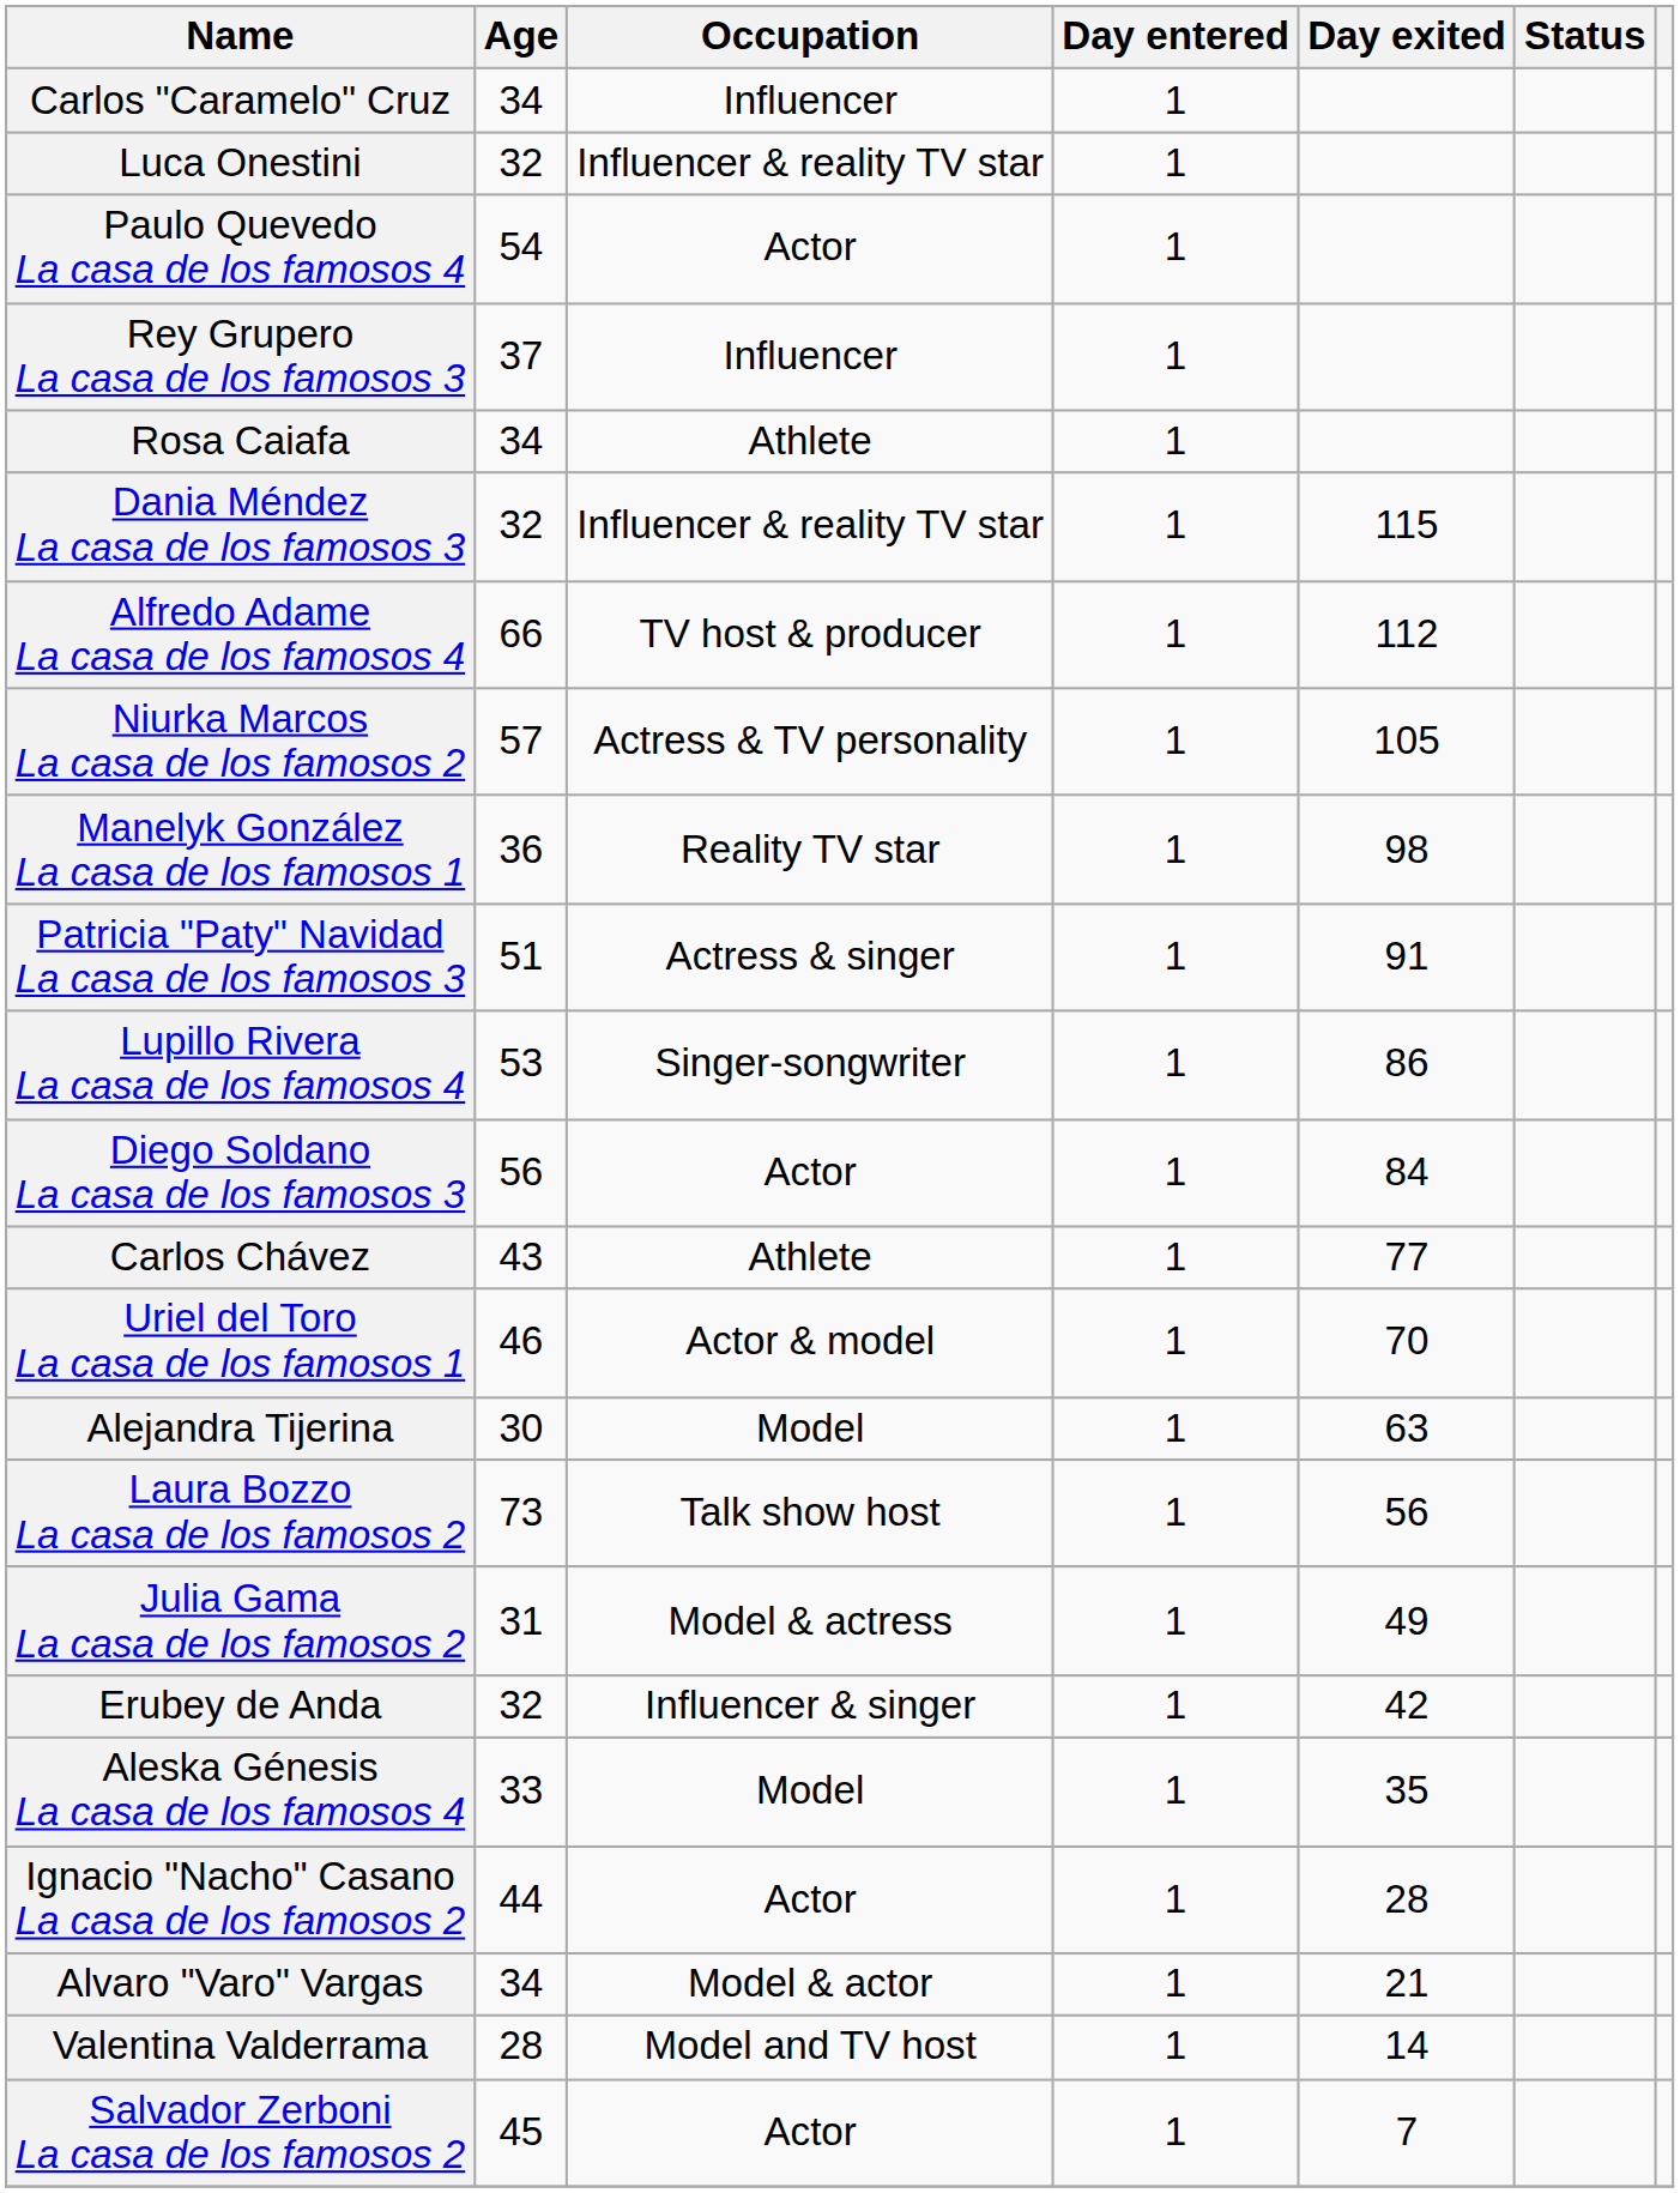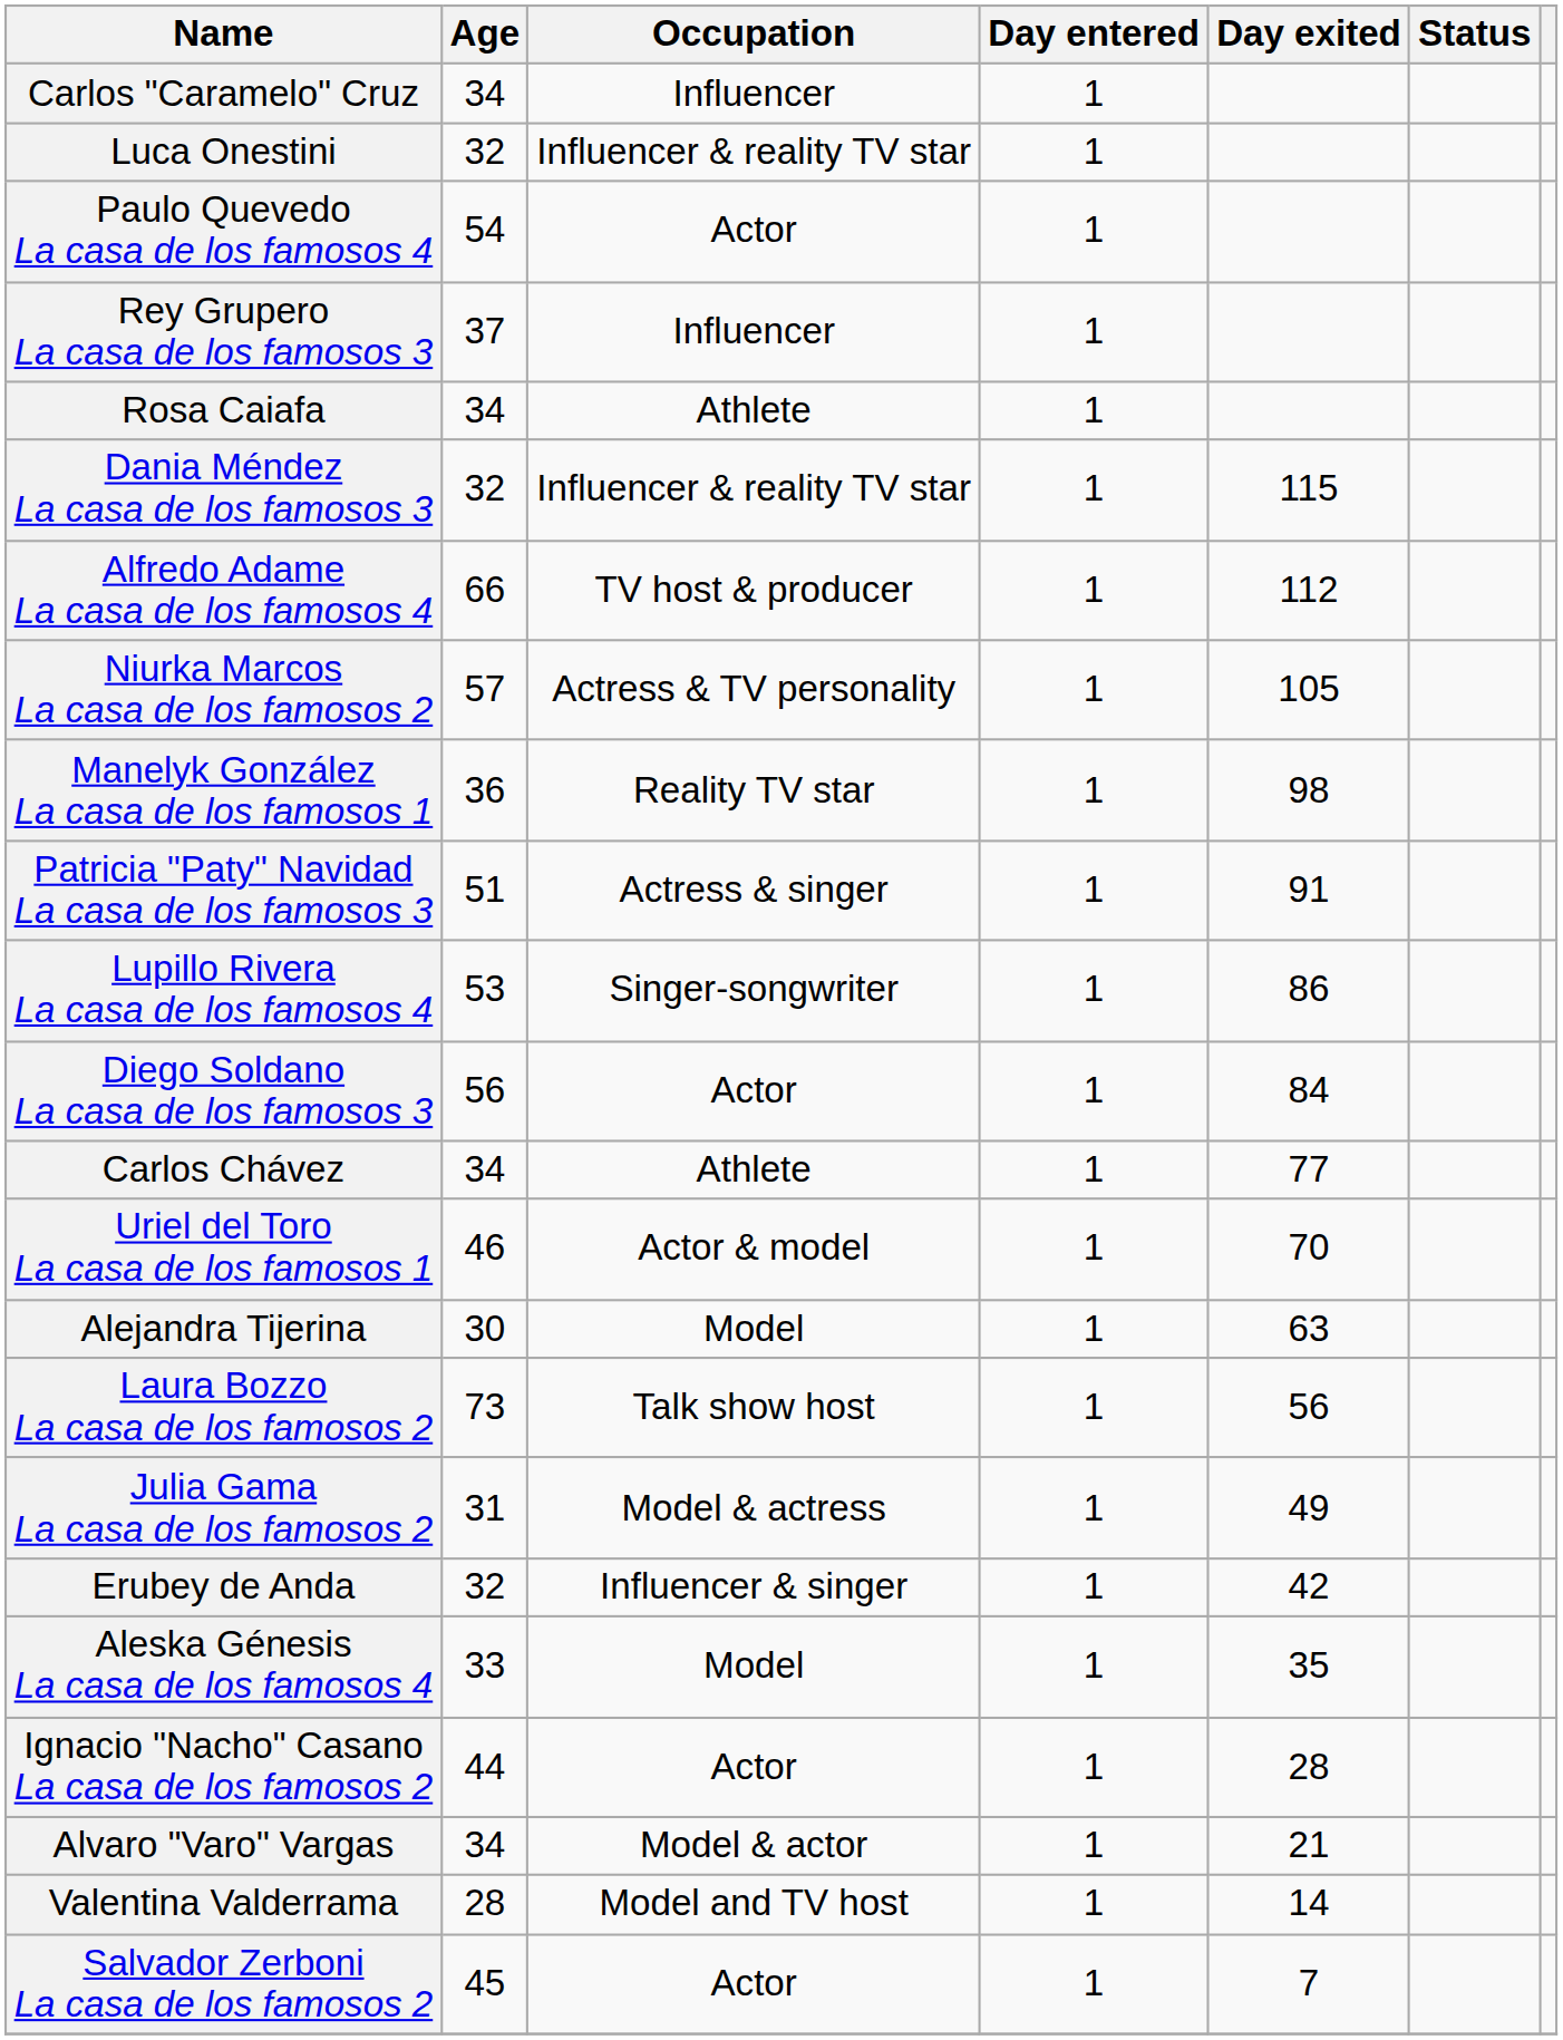Carlos Chávez | Age: 43 -> 34
